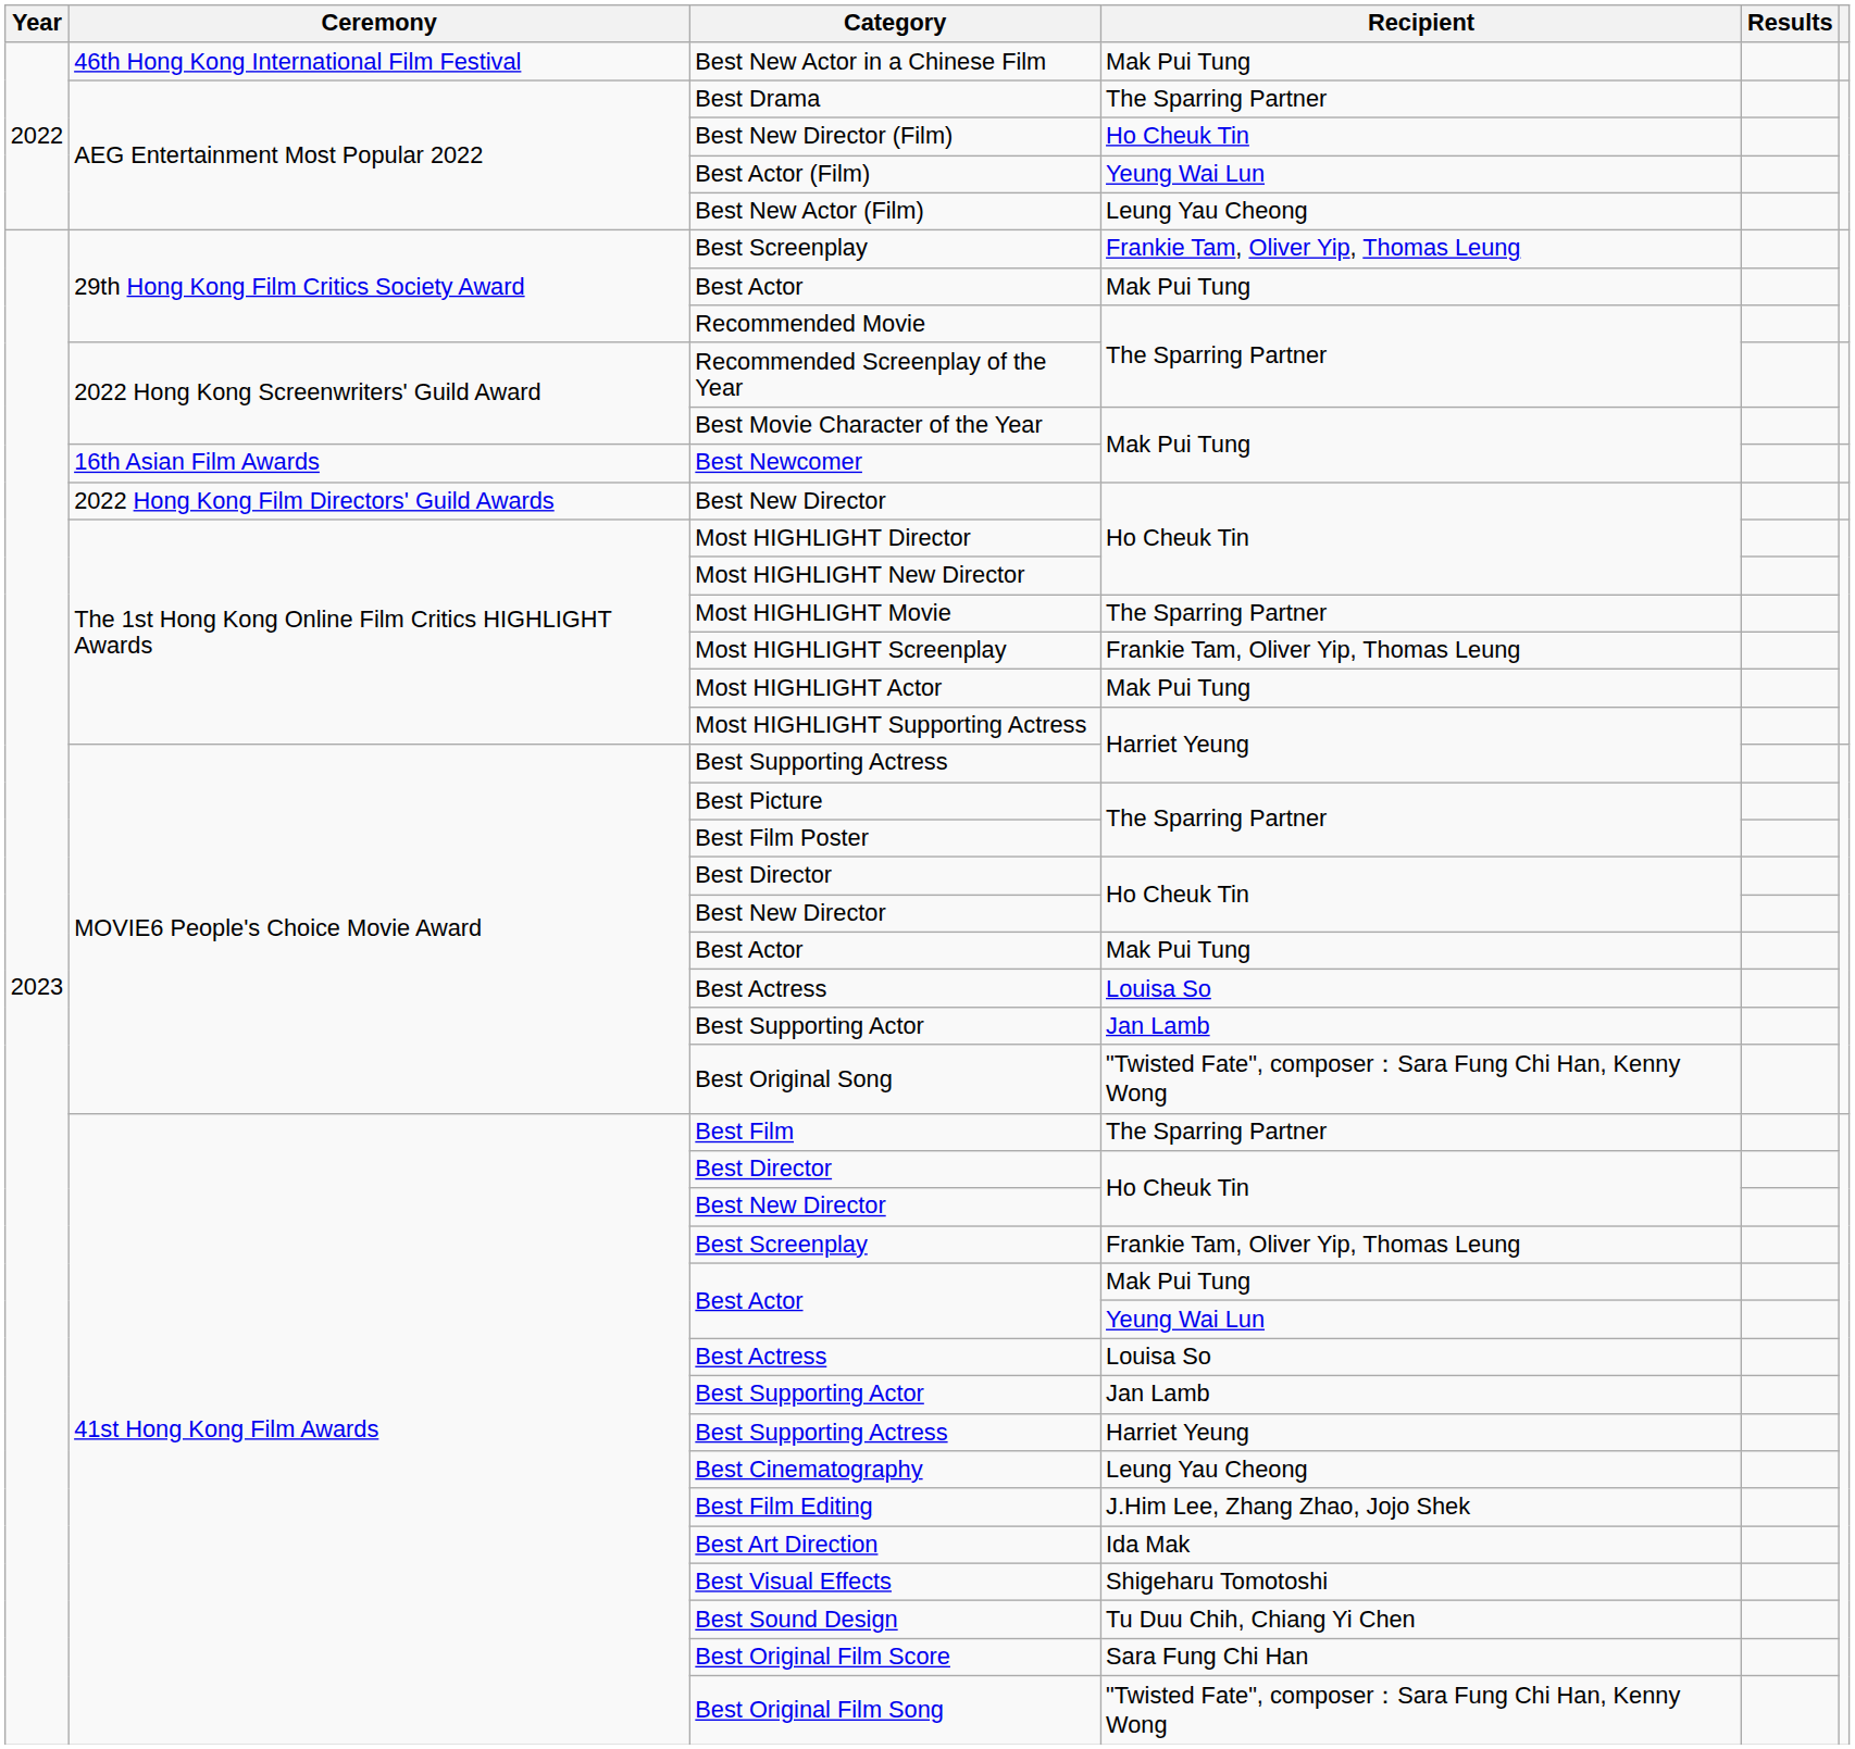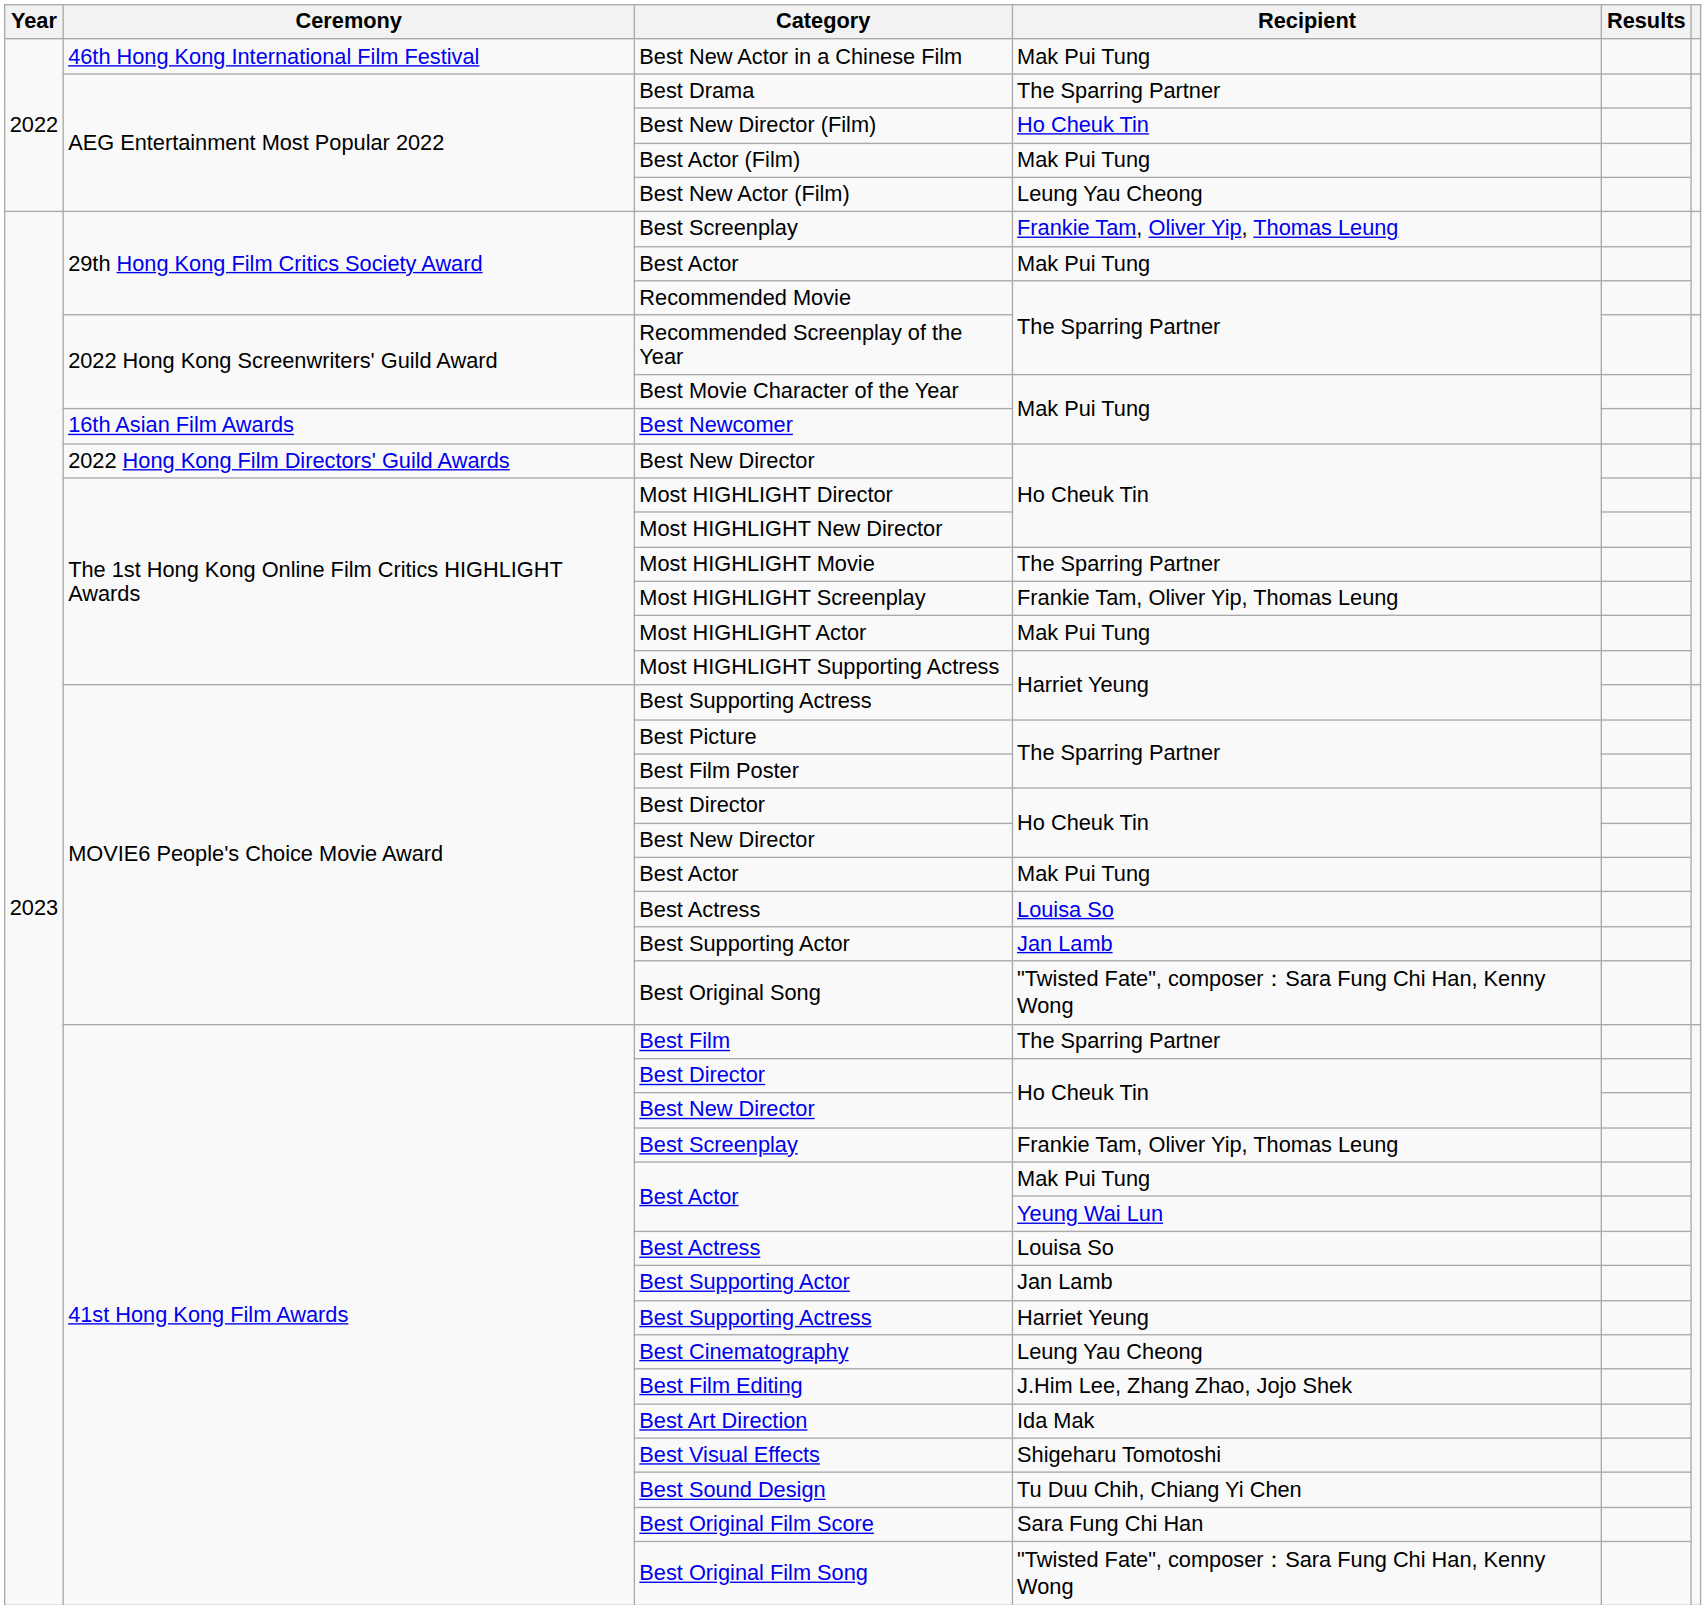Best Actor (Film) | Recipient: Yeung Wai Lun -> Mak Pui Tung
